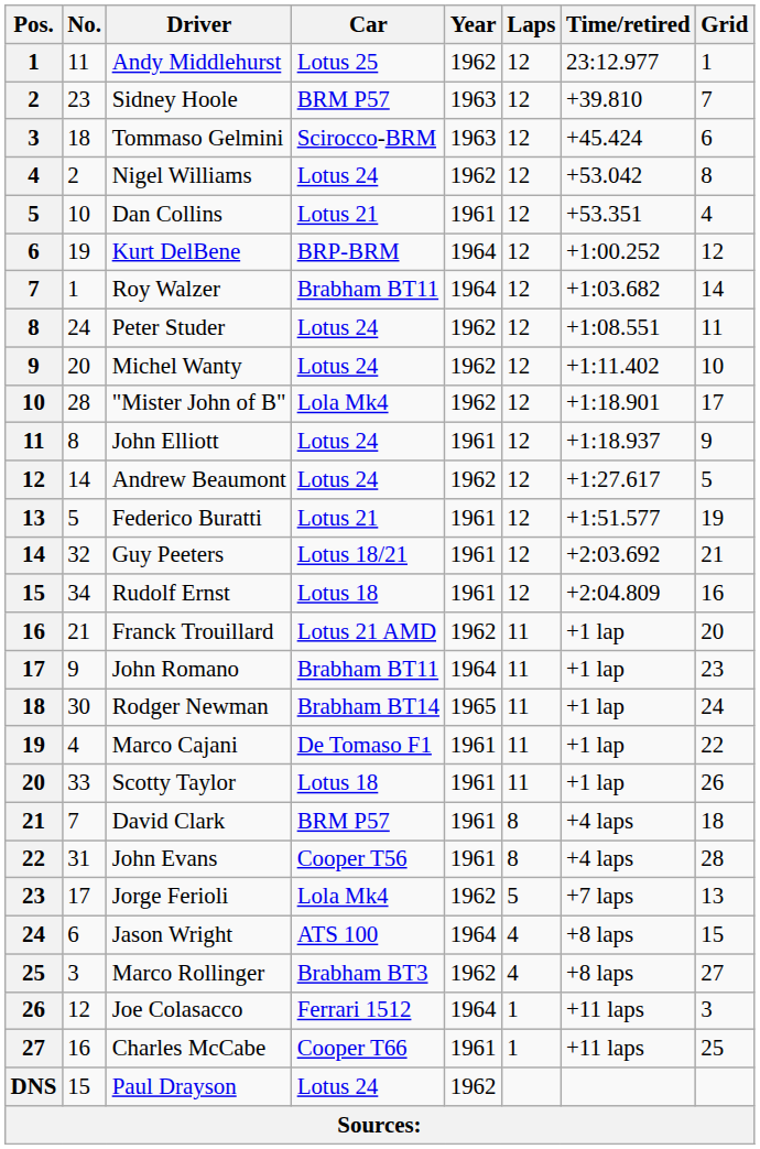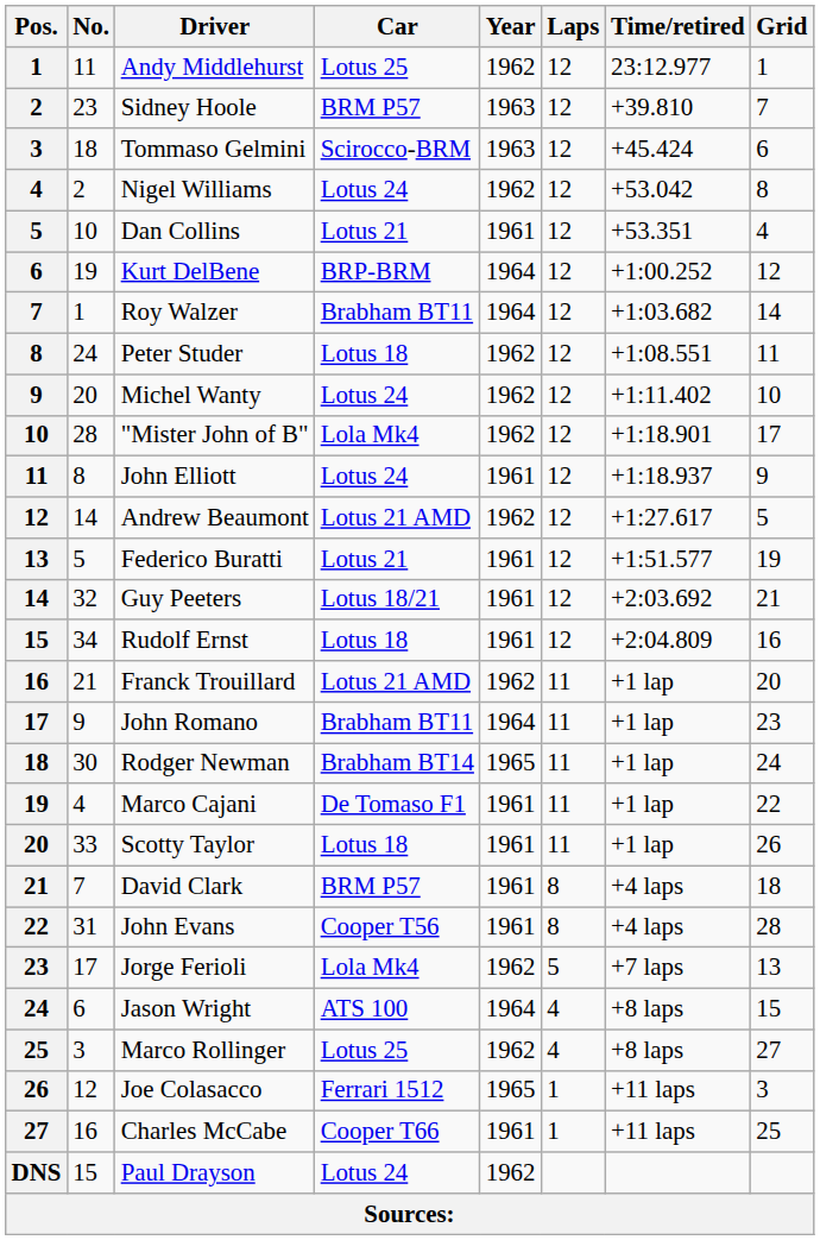Peter Studer | Car: Lotus 24 -> Lotus 18
Andrew Beaumont | Car: Lotus 24 -> Lotus 21 AMD
Marco Rollinger | Car: Brabham BT3 -> Lotus 25
Joe Colasacco | Year: 1964 -> 1965
